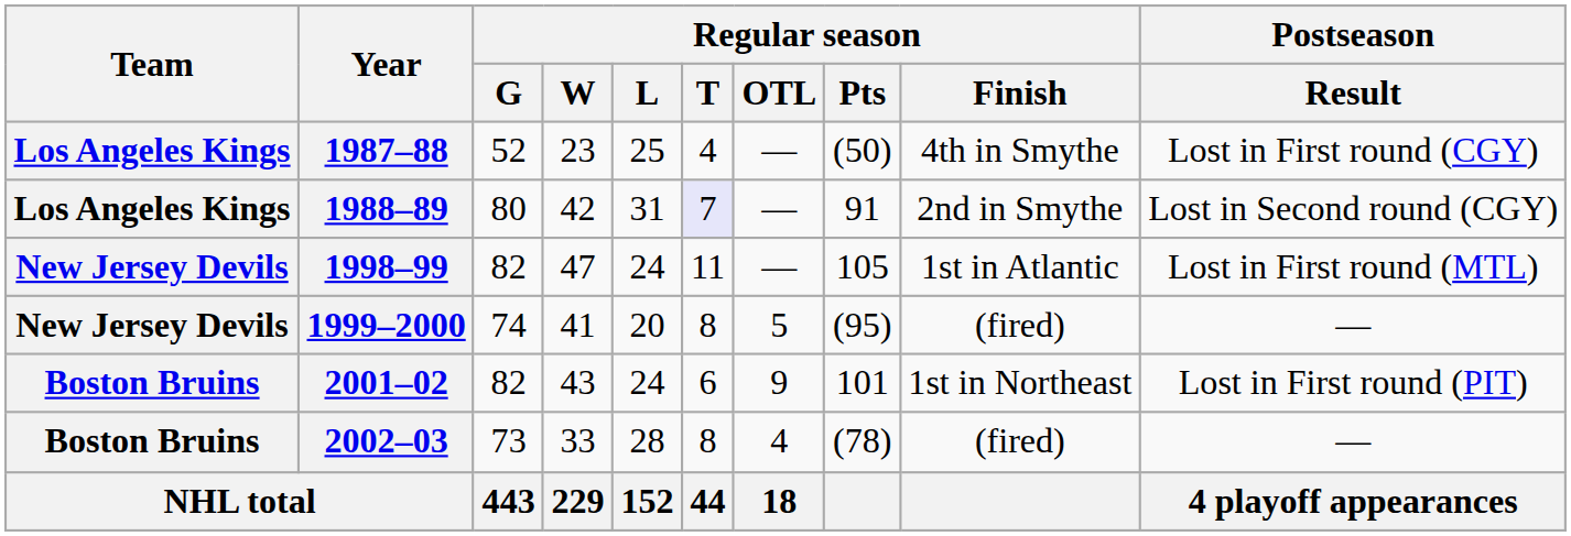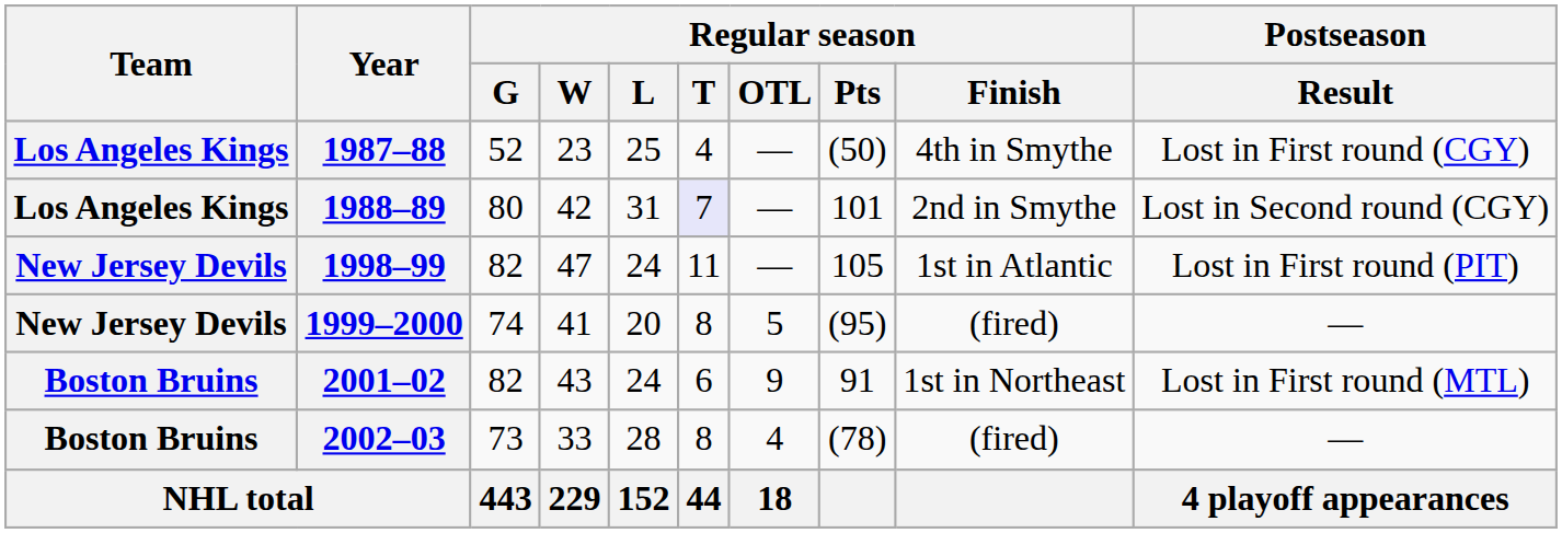1988–89 | Regular season / Pts: 91 -> 101
1998–99 | Postseason / Result: Lost in First round (MTL) -> Lost in First round (PIT)
2001–02 | Regular season / Pts: 101 -> 91
2001–02 | Postseason / Result: Lost in First round (PIT) -> Lost in First round (MTL)
